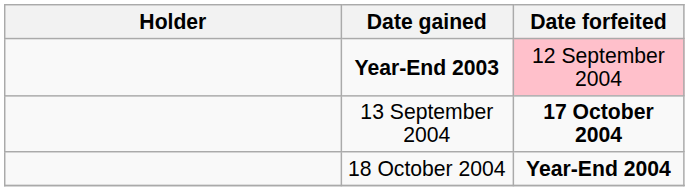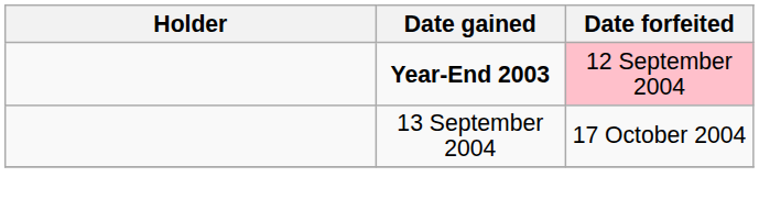13 September 2004 | Date forfeited: bold -> normal
- row: 18 October 2004 | Year-End 2004
